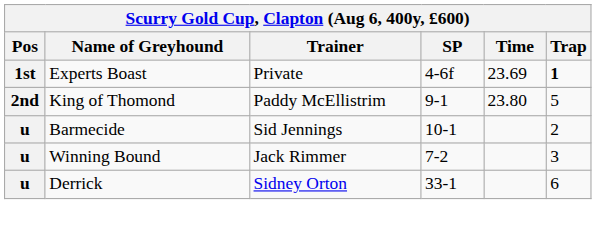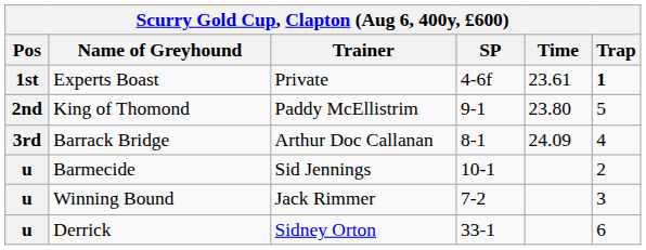Experts Boast | Time: 23.69 -> 23.61
+ row: 3rd | Barrack Bridge | Arthur Doc Callanan | 8-1 | 24.09 | 4
